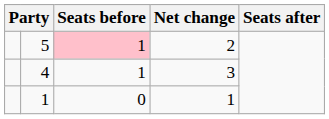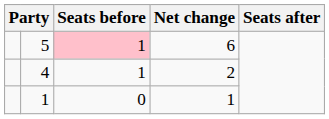5 | Net change: 2 -> 6
4 | Net change: 3 -> 2
